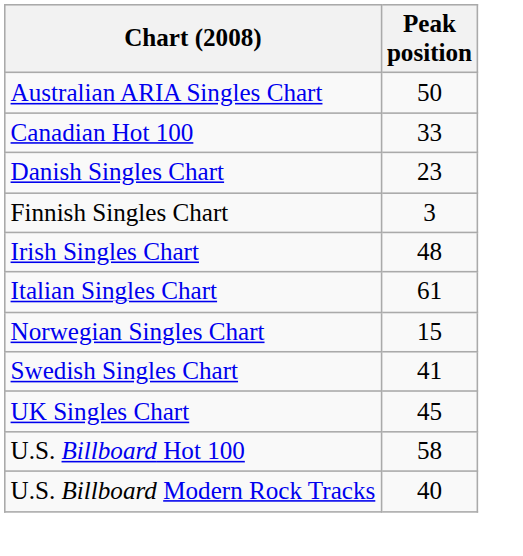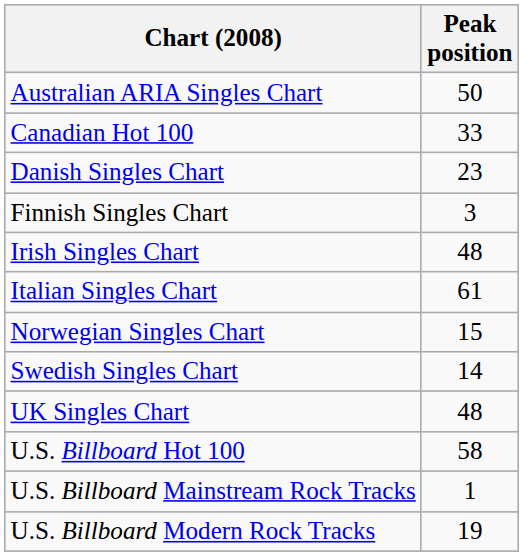Swedish Singles Chart | Peak position: 41 -> 14
UK Singles Chart | Peak position: 45 -> 48
+ row: U.S. Billboard Mainstream Rock Tracks | 1
U.S. Billboard Modern Rock Tracks | Peak position: 40 -> 19
